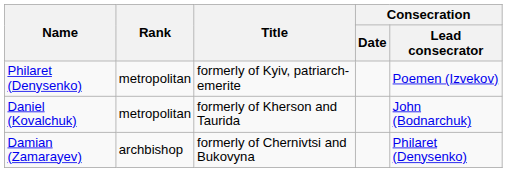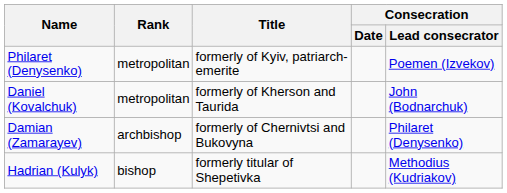+ row: Hadrian (Kulyk) | bishop | formerly titular of Shepetivka | Methodius (Kudriakov)
